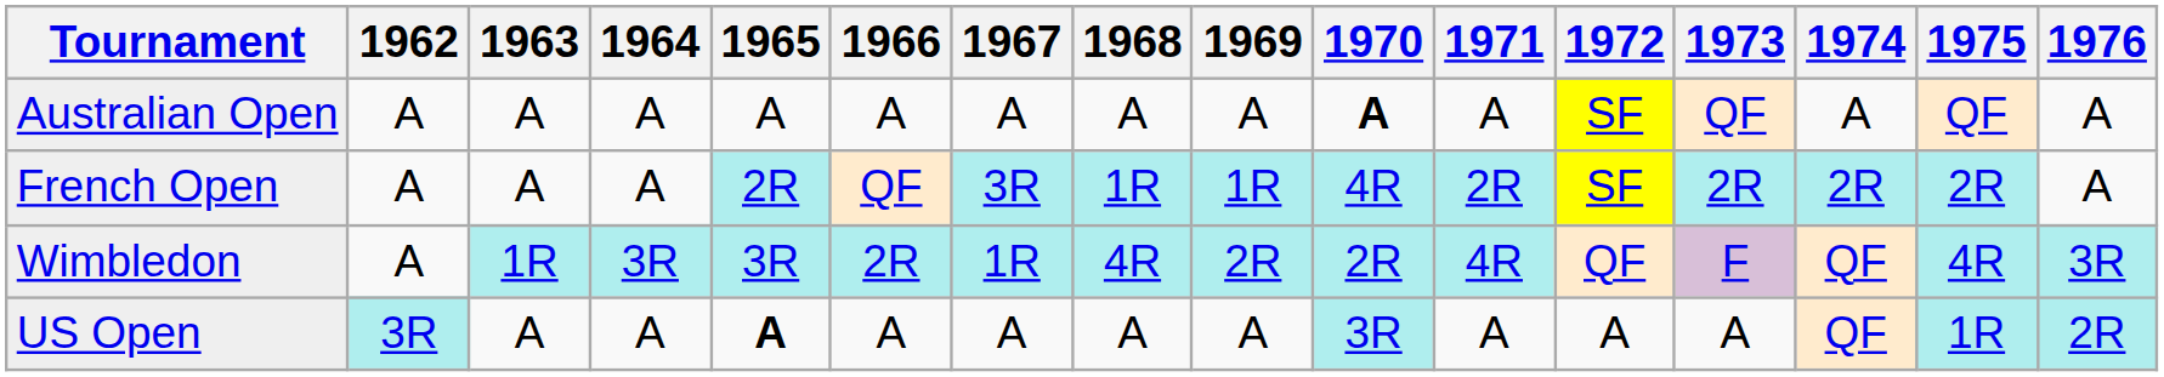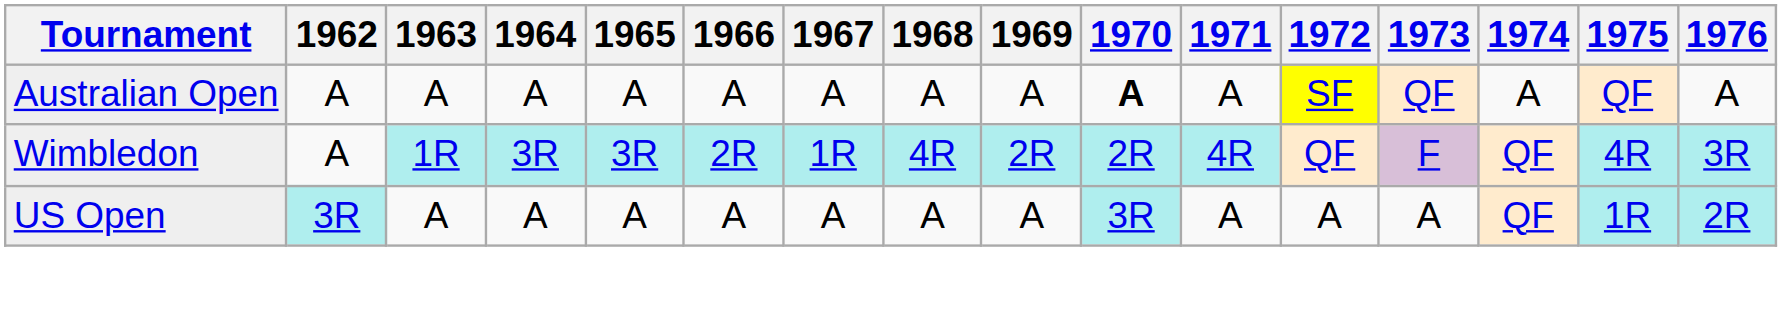- row: French Open | A | A | A | 2R | QF | 3R | 1R | 1R | 4R | 2R | SF | 2R | 2R | 2R | A
US Open | 1965: bold -> normal
